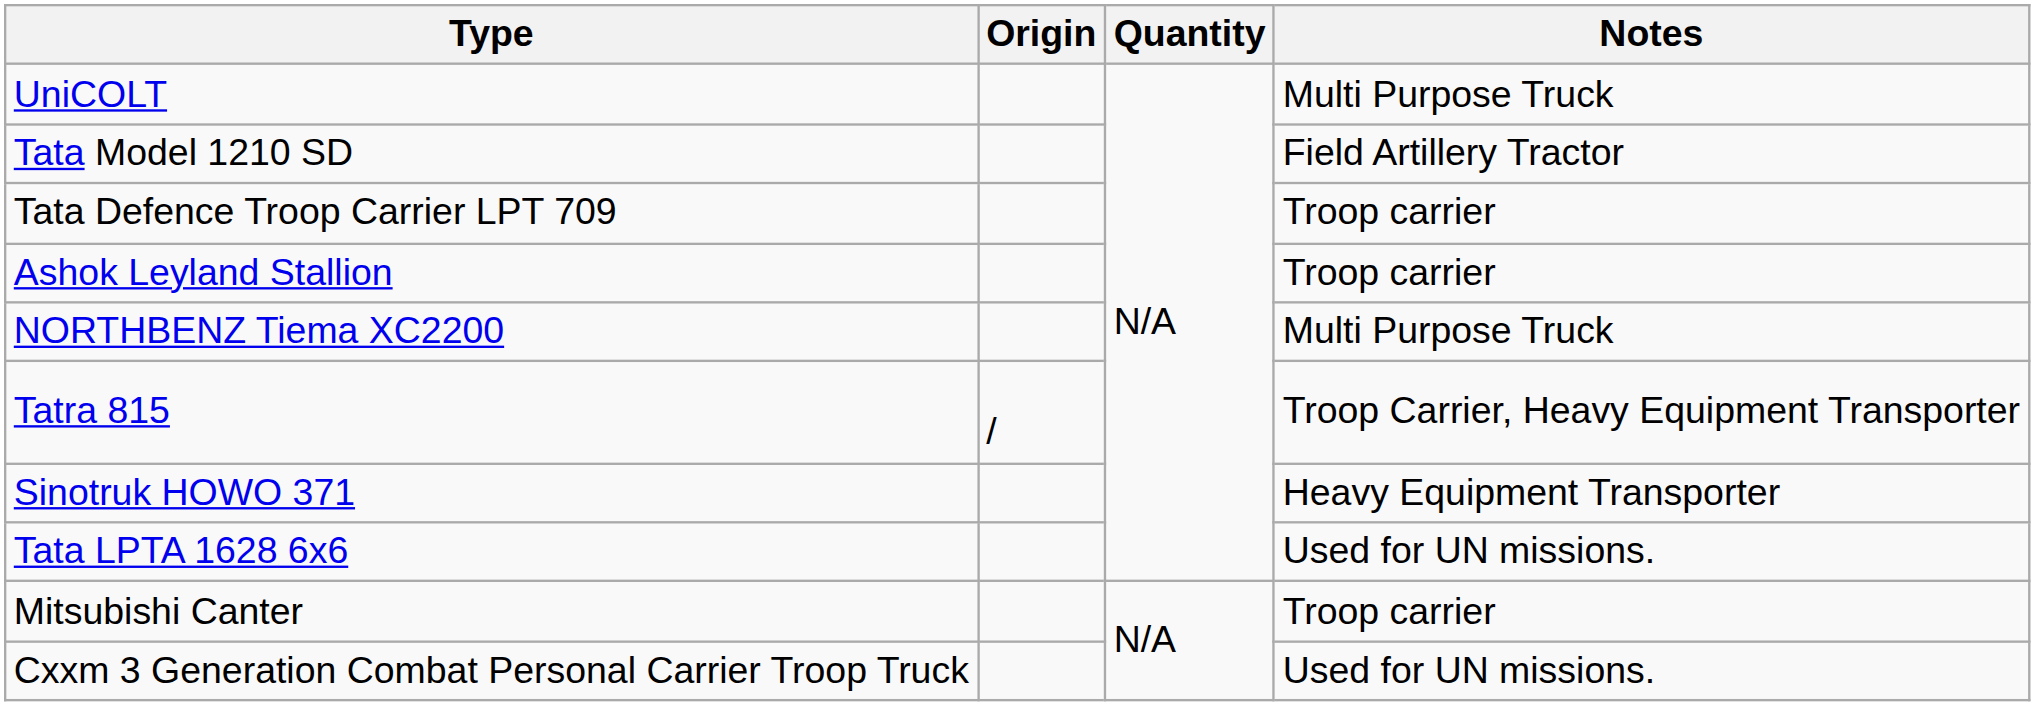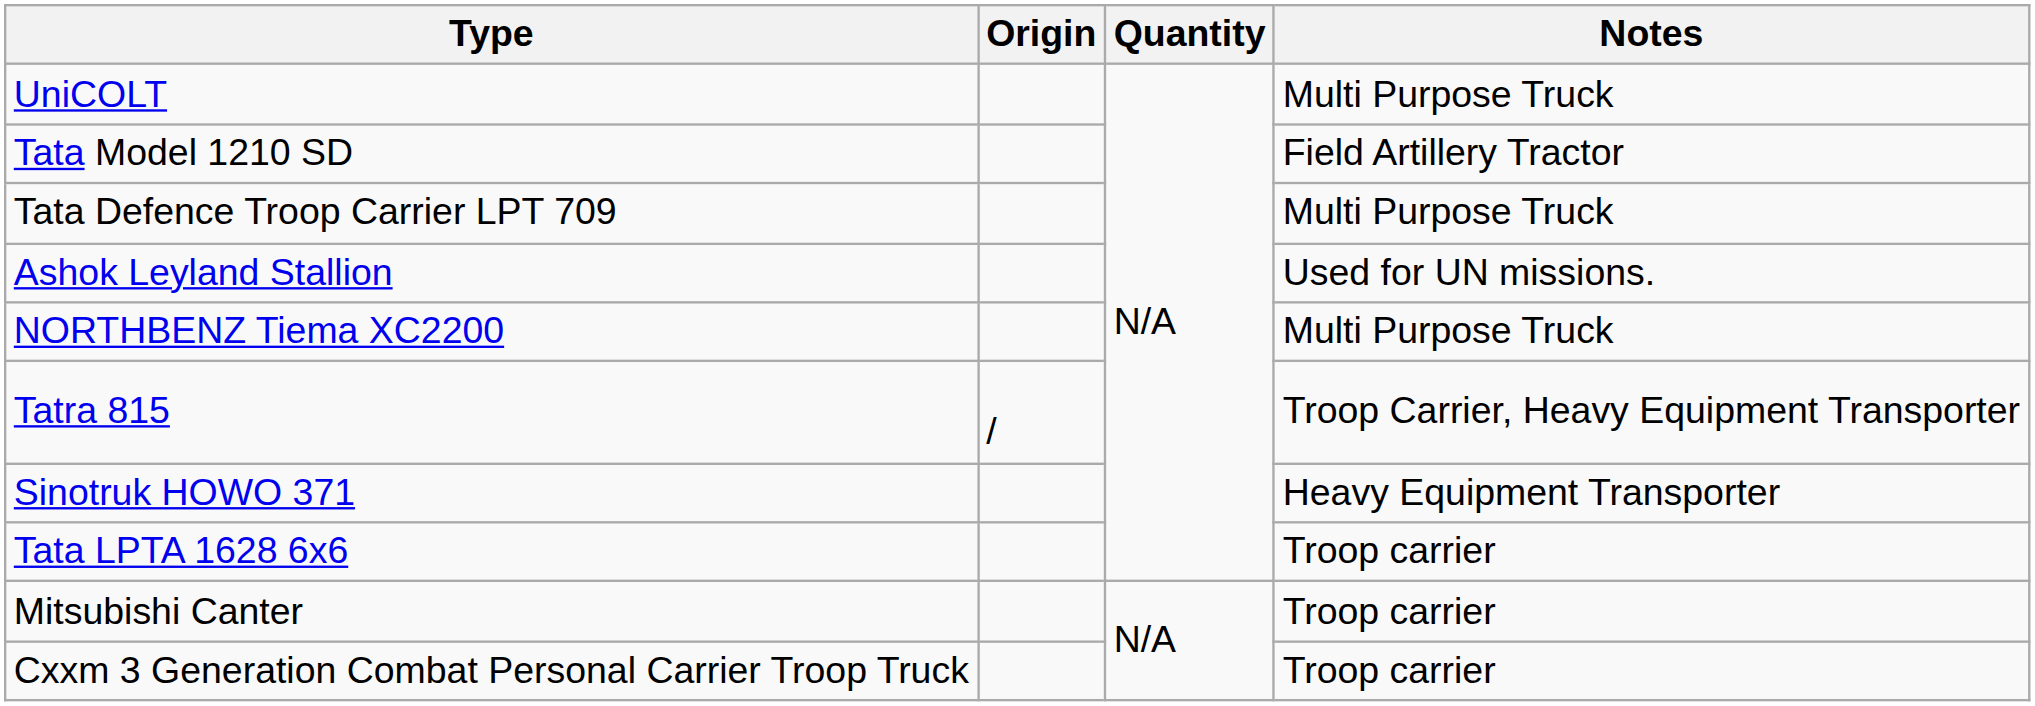Tata Defence Troop Carrier LPT 709 | Notes: Troop carrier -> Multi Purpose Truck
Ashok Leyland Stallion | Notes: Troop carrier -> Used for UN missions.
Tata LPTA 1628 6x6 | Notes: Used for UN missions. -> Troop carrier
Cxxm 3 Generation Combat Personal Carrier Troop Truck | Notes: Used for UN missions. -> Troop carrier
